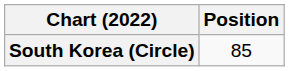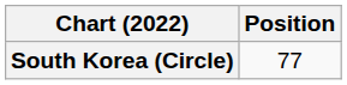South Korea (Circle) | Position: 85 -> 77
